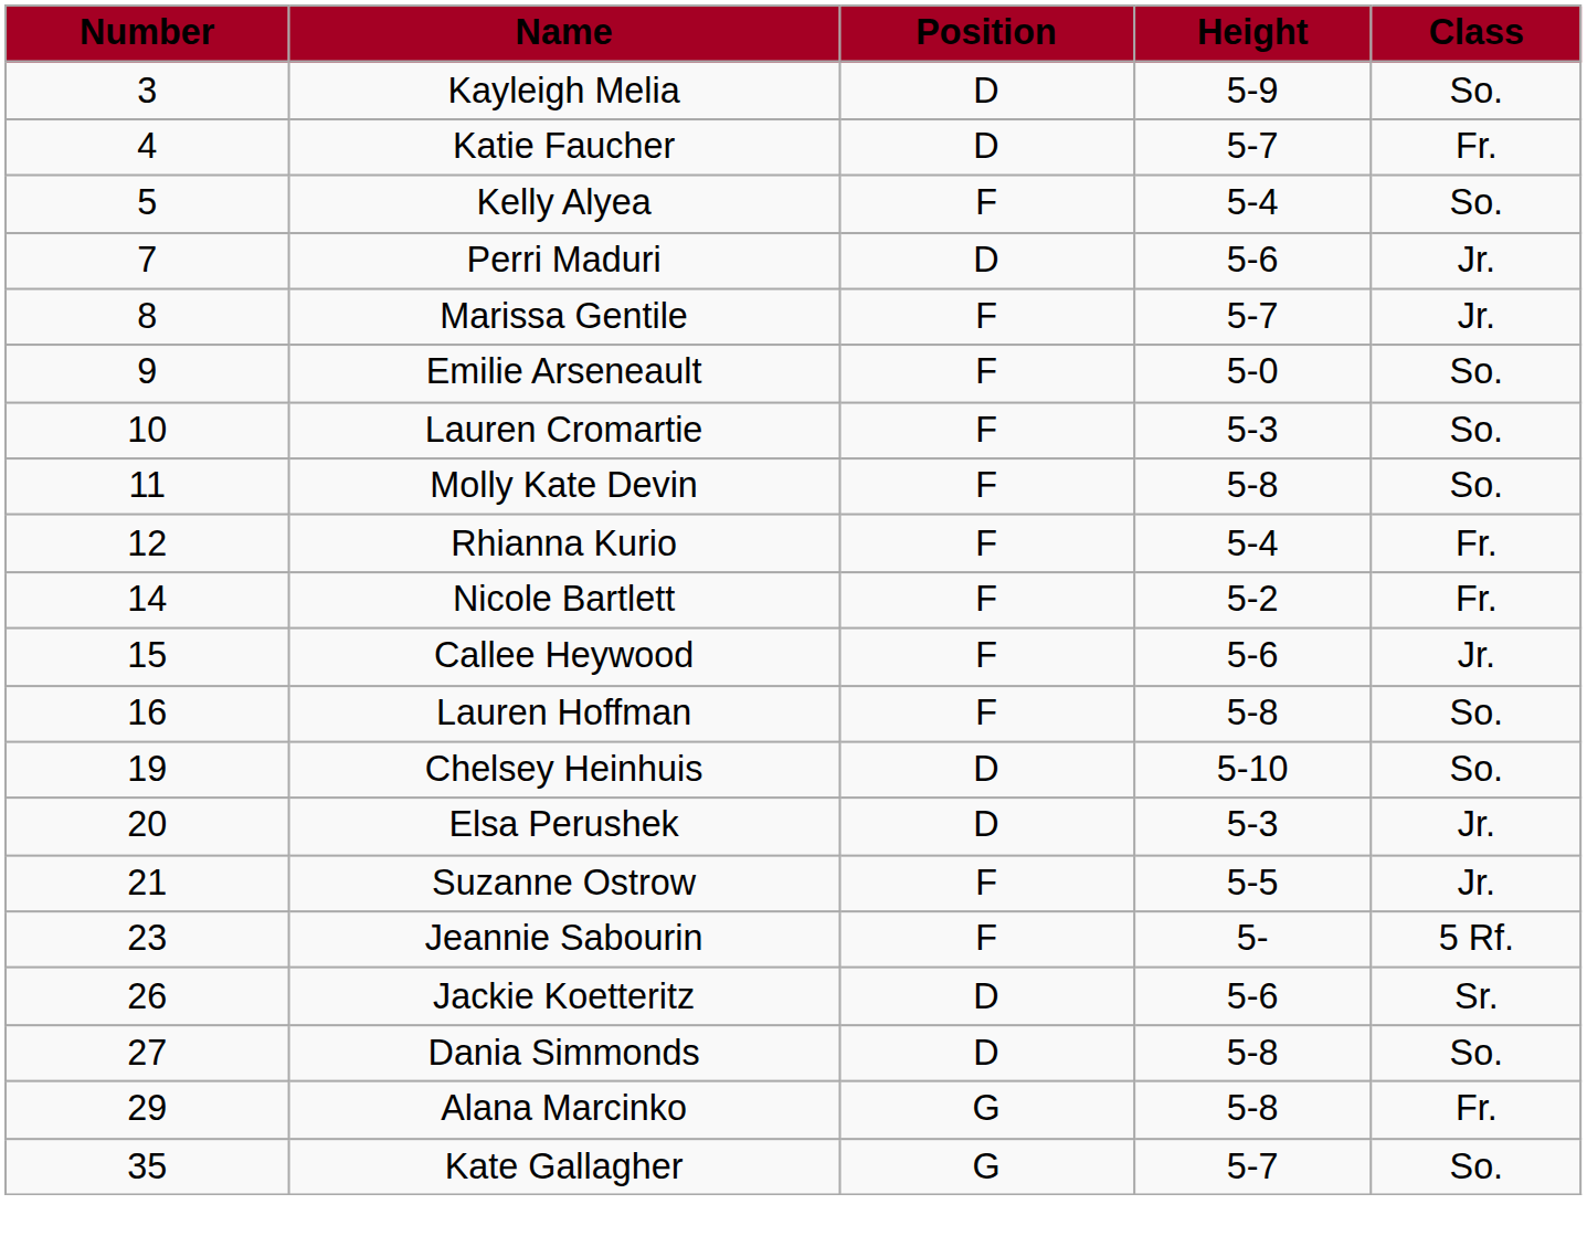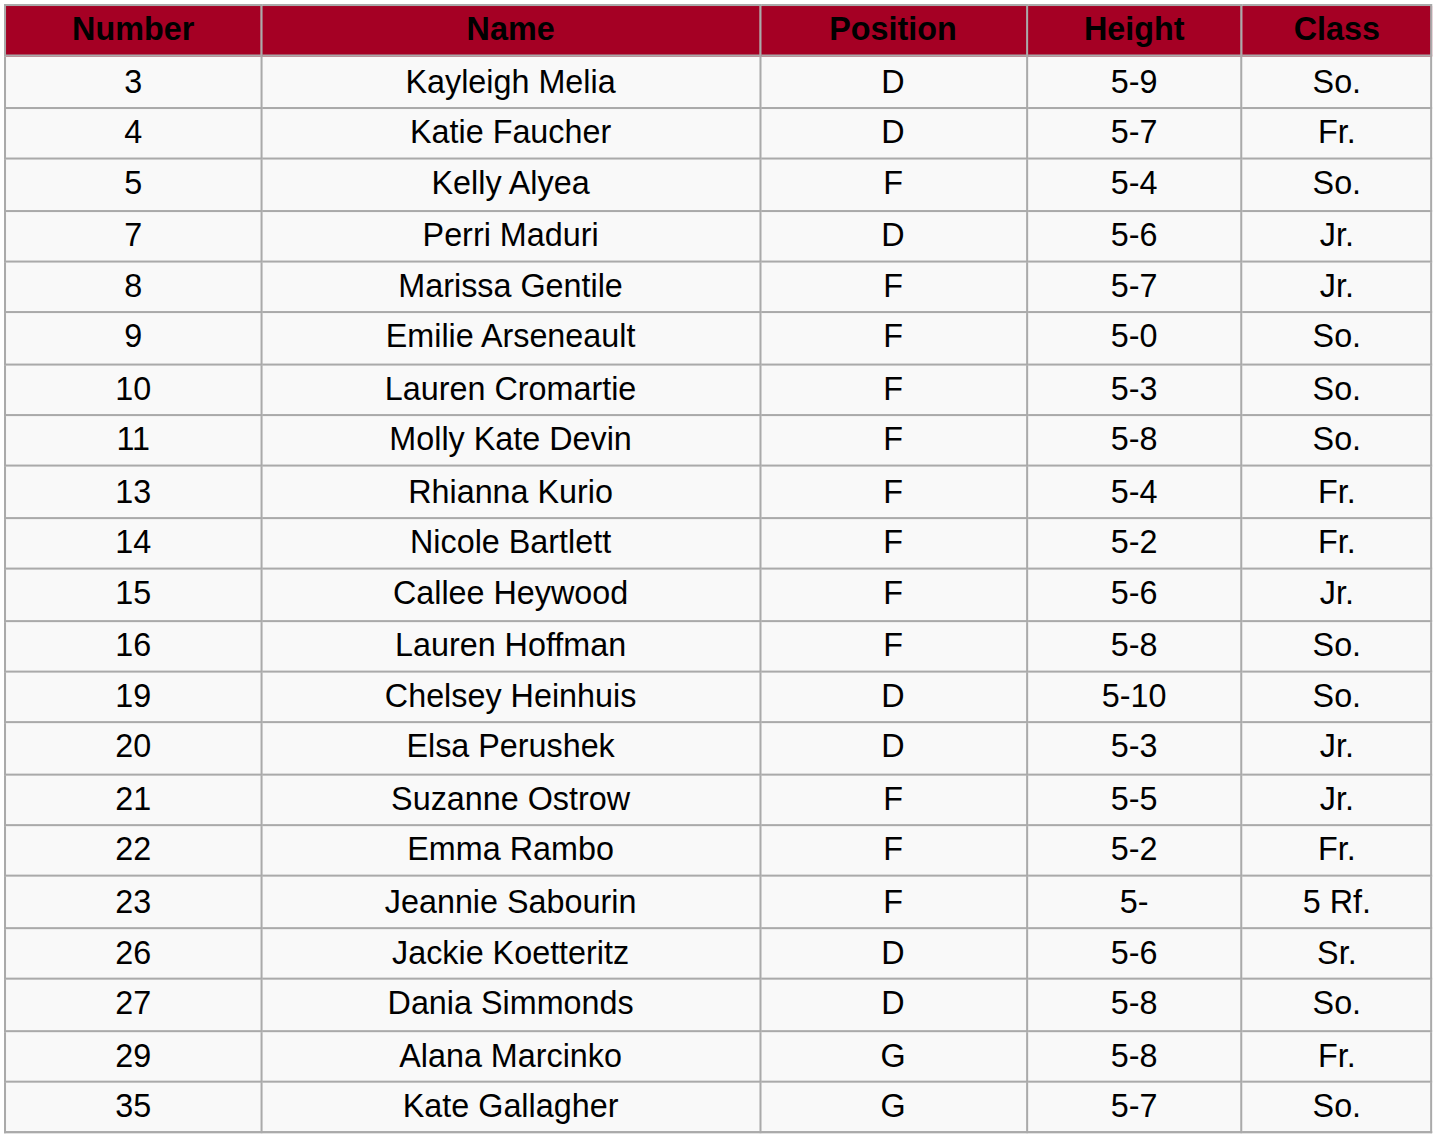Rhianna Kurio | Number: 12 -> 13
+ row: 22 | Emma Rambo | F | 5-2 | Fr.
